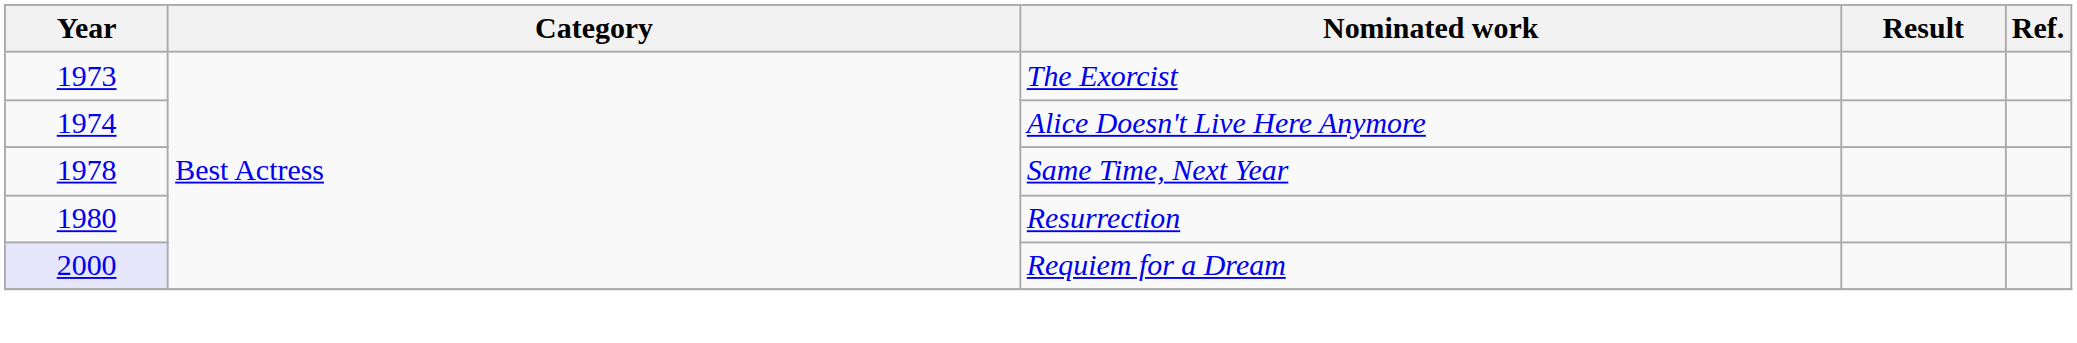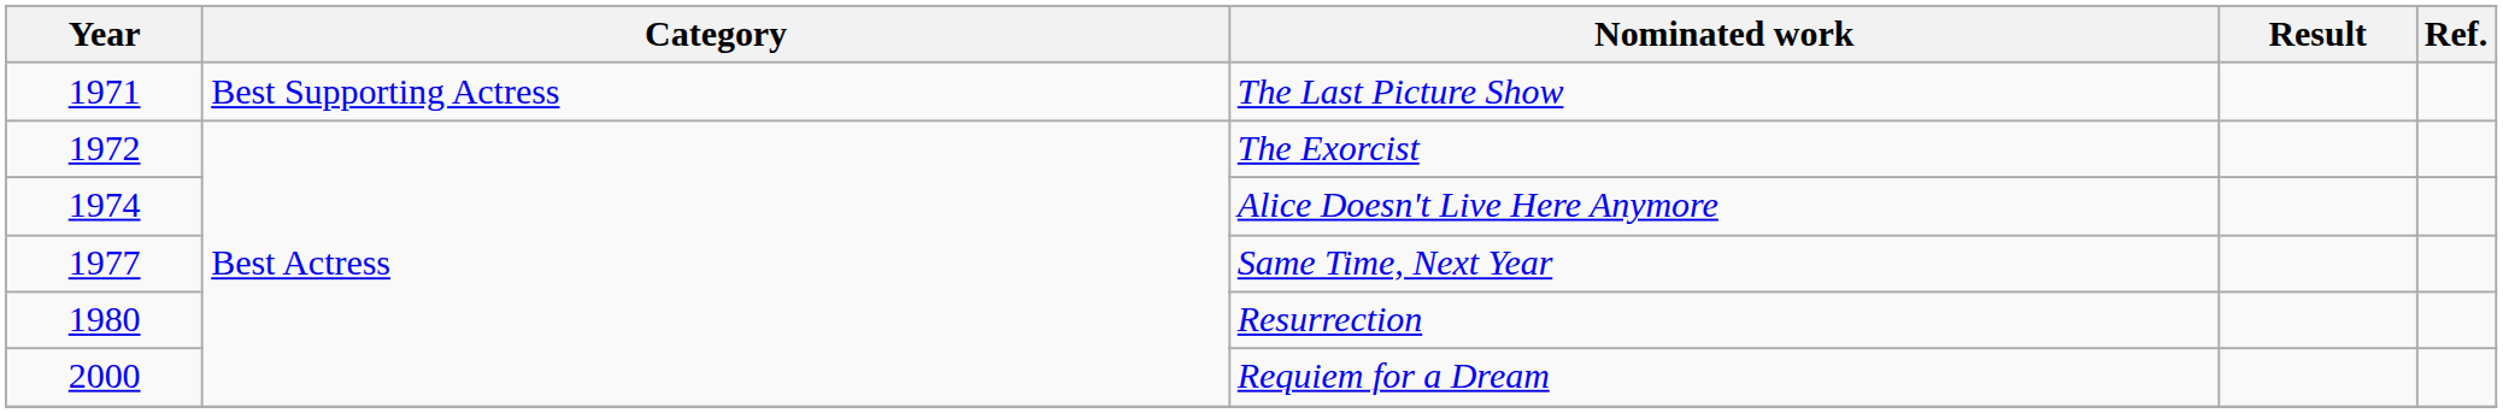+ row: 1971 | Best Supporting Actress | The Last Picture Show
The Exorcist | Year: 1973 -> 1972
Same Time, Next Year | Year: 1978 -> 1977
Requiem for a Dream | Year: lavender background -> no background
